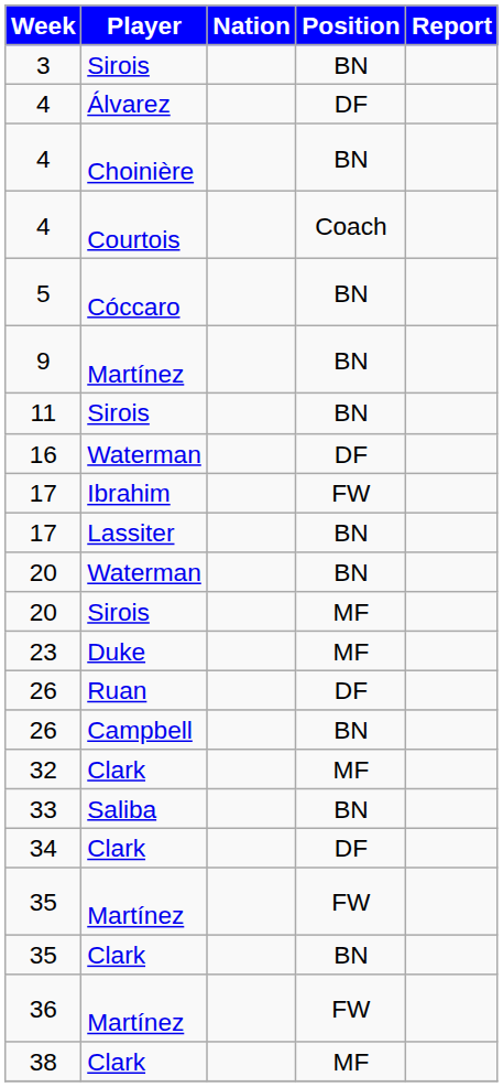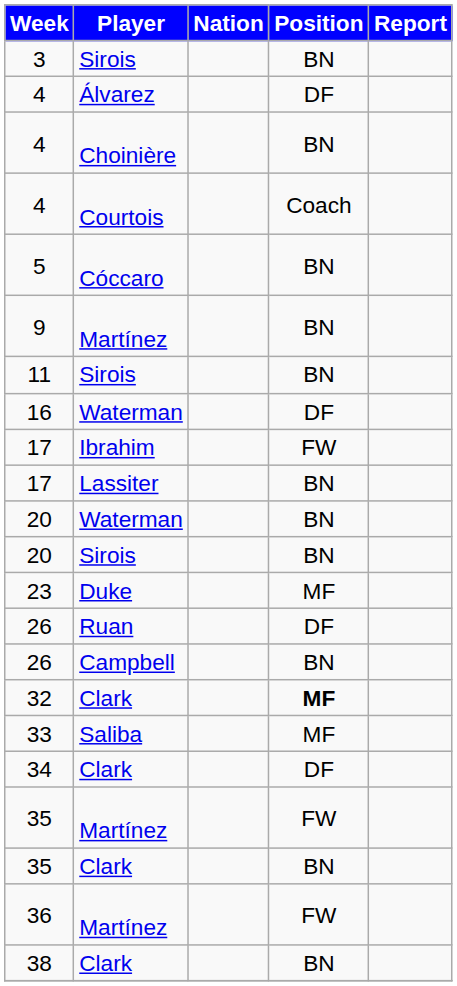20 / Sirois | Position: MF -> BN
32 | Position: normal -> bold
33 | Position: BN -> MF
38 | Position: MF -> BN
